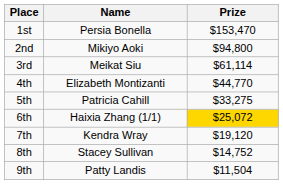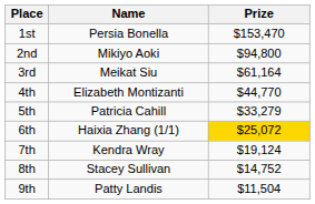3rd | Prize: $61,114 -> $61,164
5th | Prize: $33,275 -> $33,279
7th | Prize: $19,120 -> $19,124
